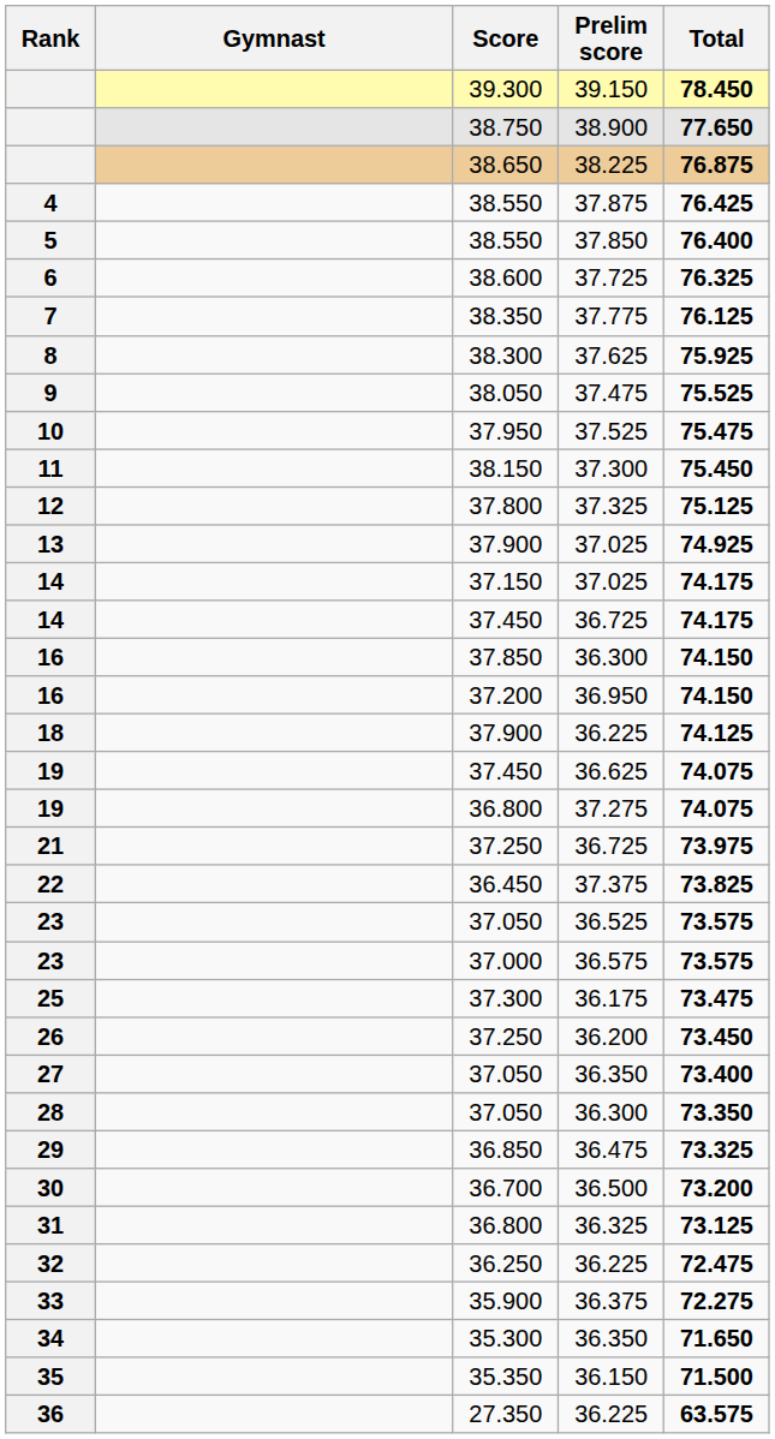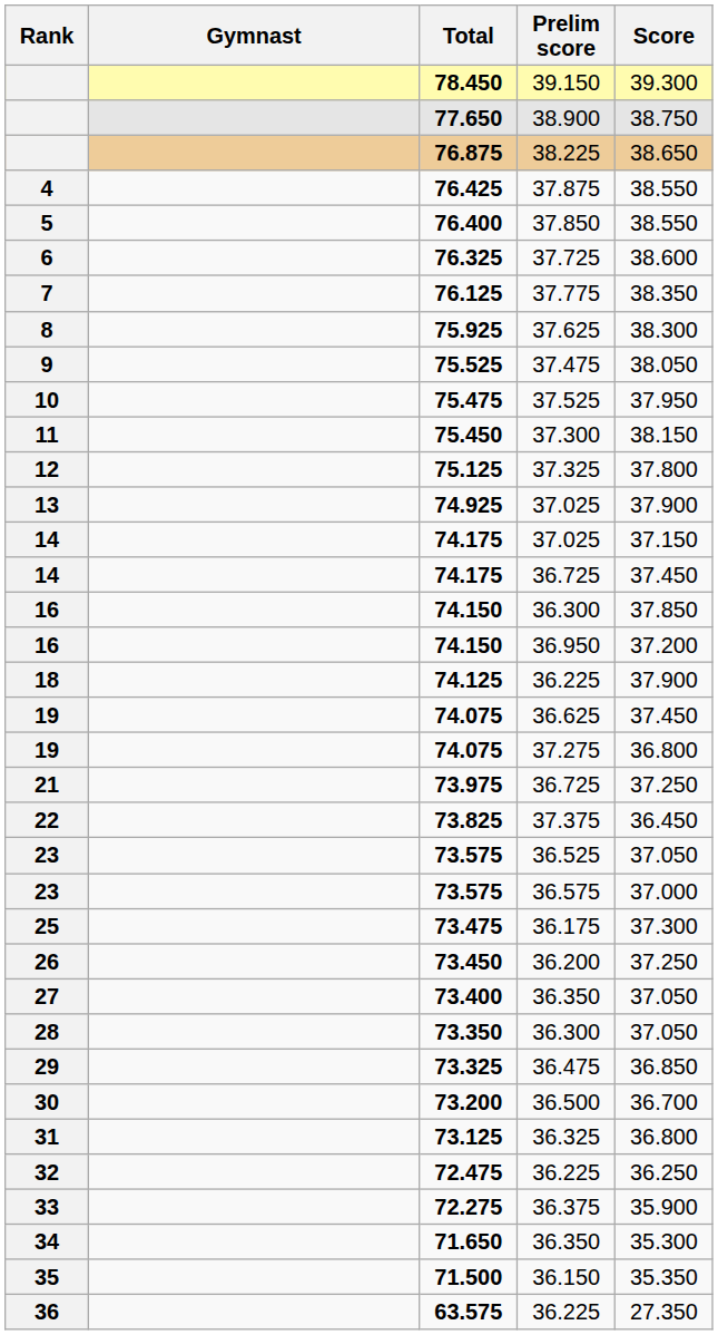columns swapped: Score <-> Total
